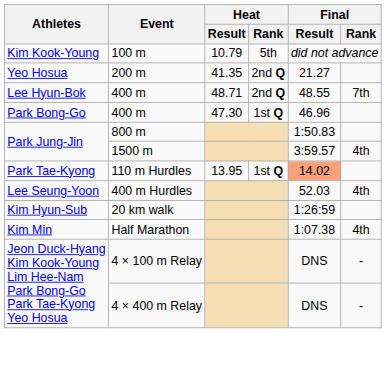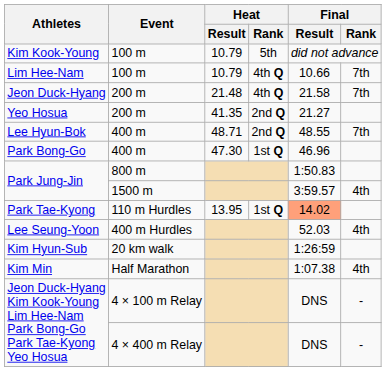+ row: Lim Hee-Nam | 100 m | 10.79 | 4th Q | 10.66 | 7th
+ row: Jeon Duck-Hyang | 200 m | 21.48 | 4th Q | 21.58 | 7th
